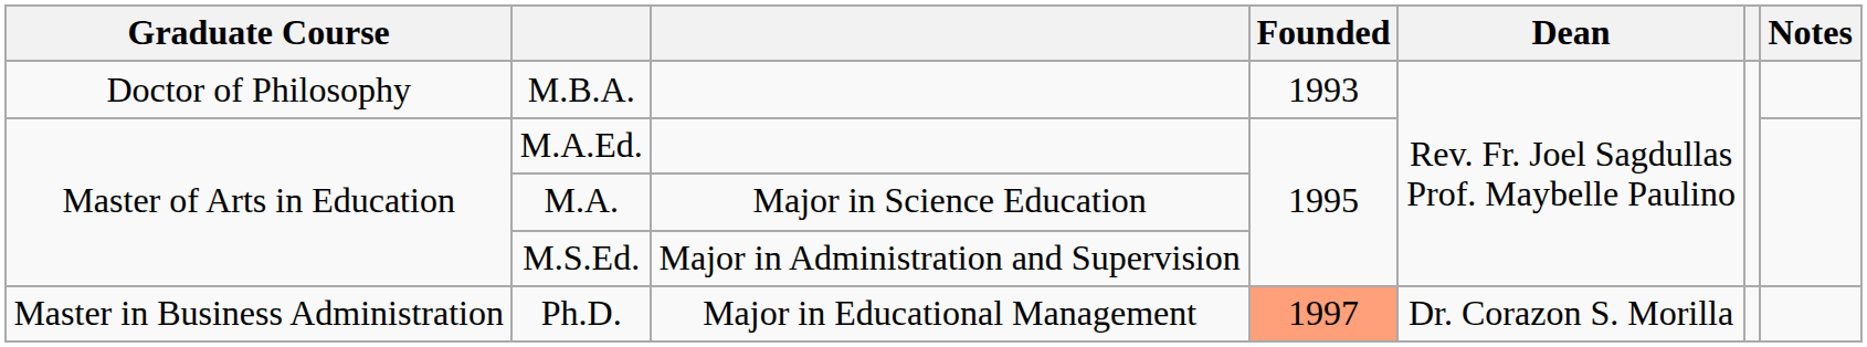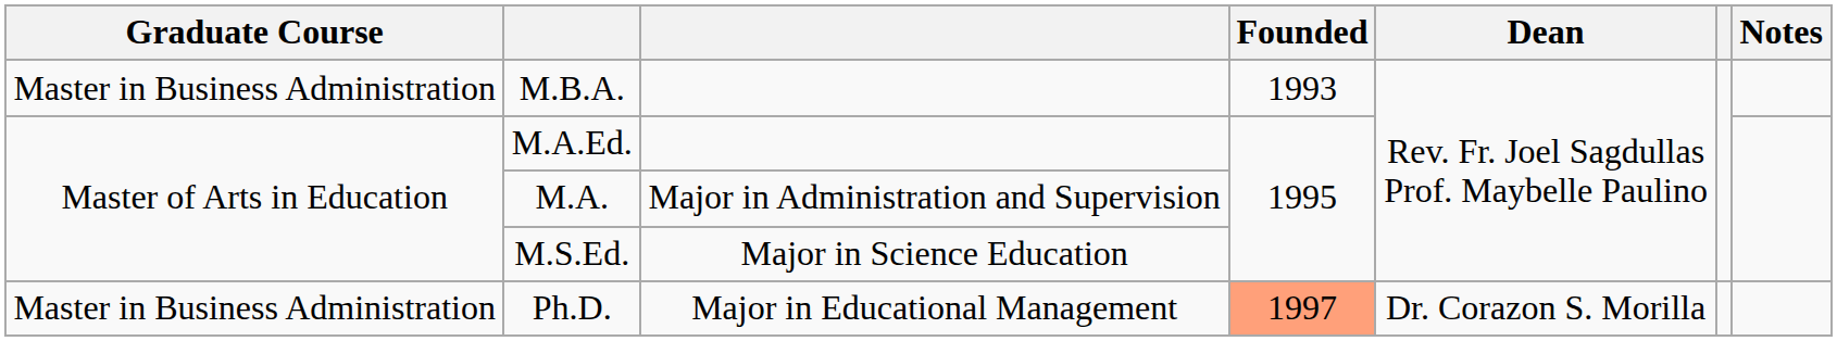M.B.A. | Graduate Course: Doctor of Philosophy -> Master in Business Administration
M.A. | column 3: Major in Science Education -> Major in Administration and Supervision
M.S.Ed. | column 3: Major in Administration and Supervision -> Major in Science Education
